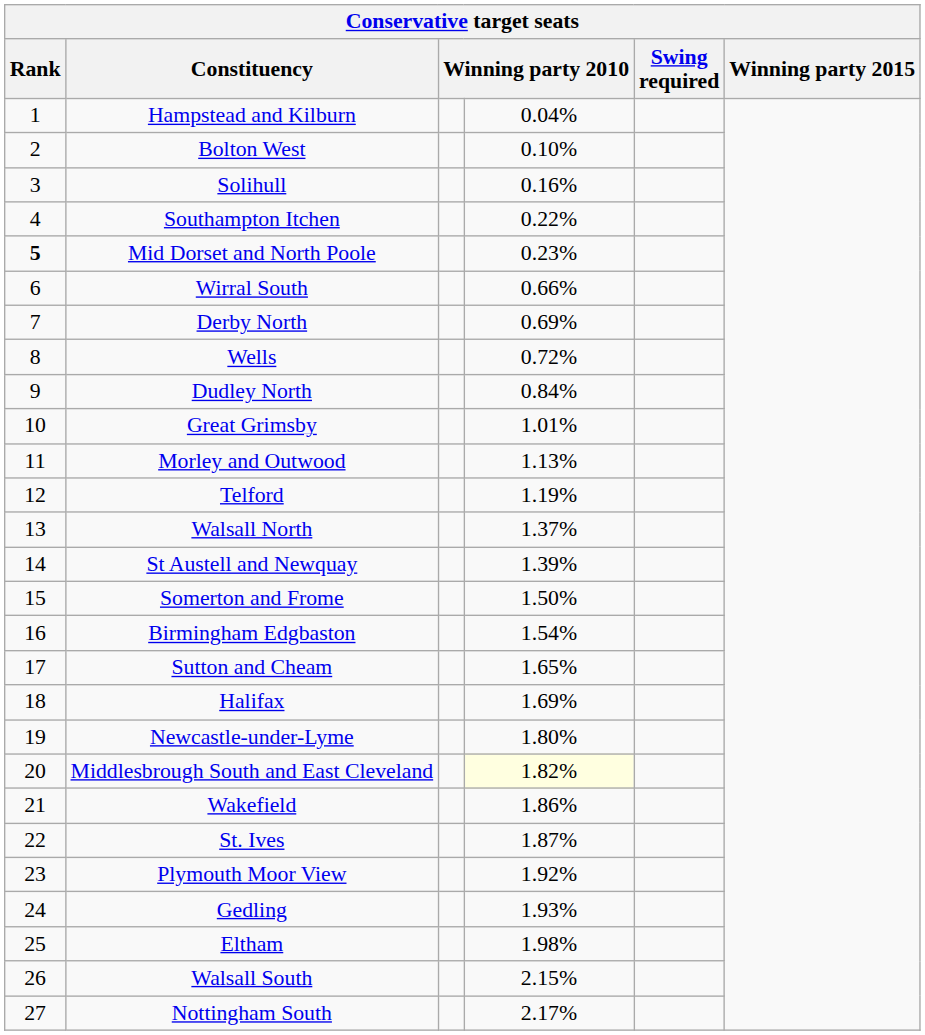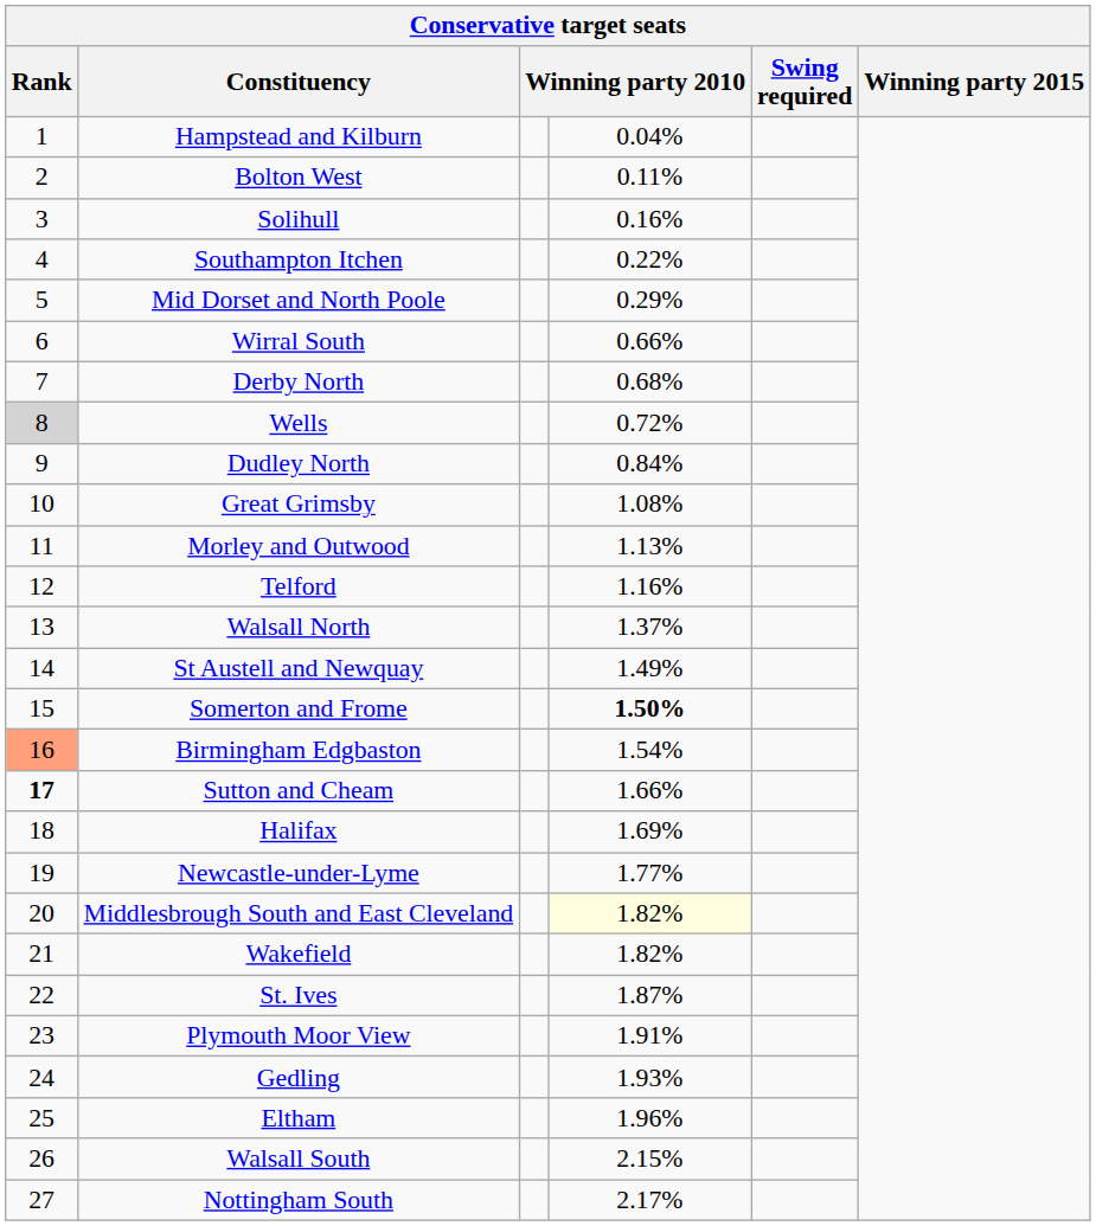Bolton West | column 4: 0.10% -> 0.11%
Mid Dorset and North Poole | Rank: bold -> normal
Mid Dorset and North Poole | column 4: 0.23% -> 0.29%
Derby North | column 4: 0.69% -> 0.68%
Wells | Rank: no background -> lightgrey background
Great Grimsby | column 4: 1.01% -> 1.08%
Telford | column 4: 1.19% -> 1.16%
St Austell and Newquay | column 4: 1.39% -> 1.49%
Somerton and Frome | column 4: normal -> bold
Birmingham Edgbaston | Rank: no background -> lightsalmon background
Sutton and Cheam | Rank: normal -> bold
Sutton and Cheam | column 4: 1.65% -> 1.66%
Newcastle-under-Lyme | column 4: 1.80% -> 1.77%
Wakefield | column 4: 1.86% -> 1.82%
Plymouth Moor View | column 4: 1.92% -> 1.91%
Eltham | column 4: 1.98% -> 1.96%
